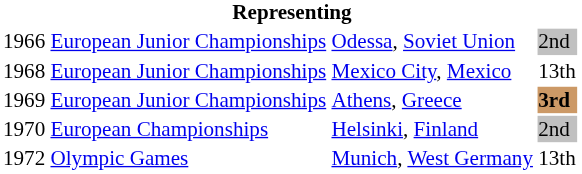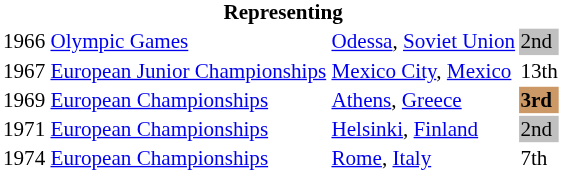Odessa, Soviet Union | column 2: European Junior Championships -> Olympic Games
Mexico City, Mexico | column 1: 1968 -> 1967
Athens, Greece | column 2: European Junior Championships -> European Championships
Helsinki, Finland | column 1: 1970 -> 1971
- row: 1972 | Olympic Games | Munich, West Germany | 13th
+ row: 1974 | European Championships | Rome, Italy | 7th
